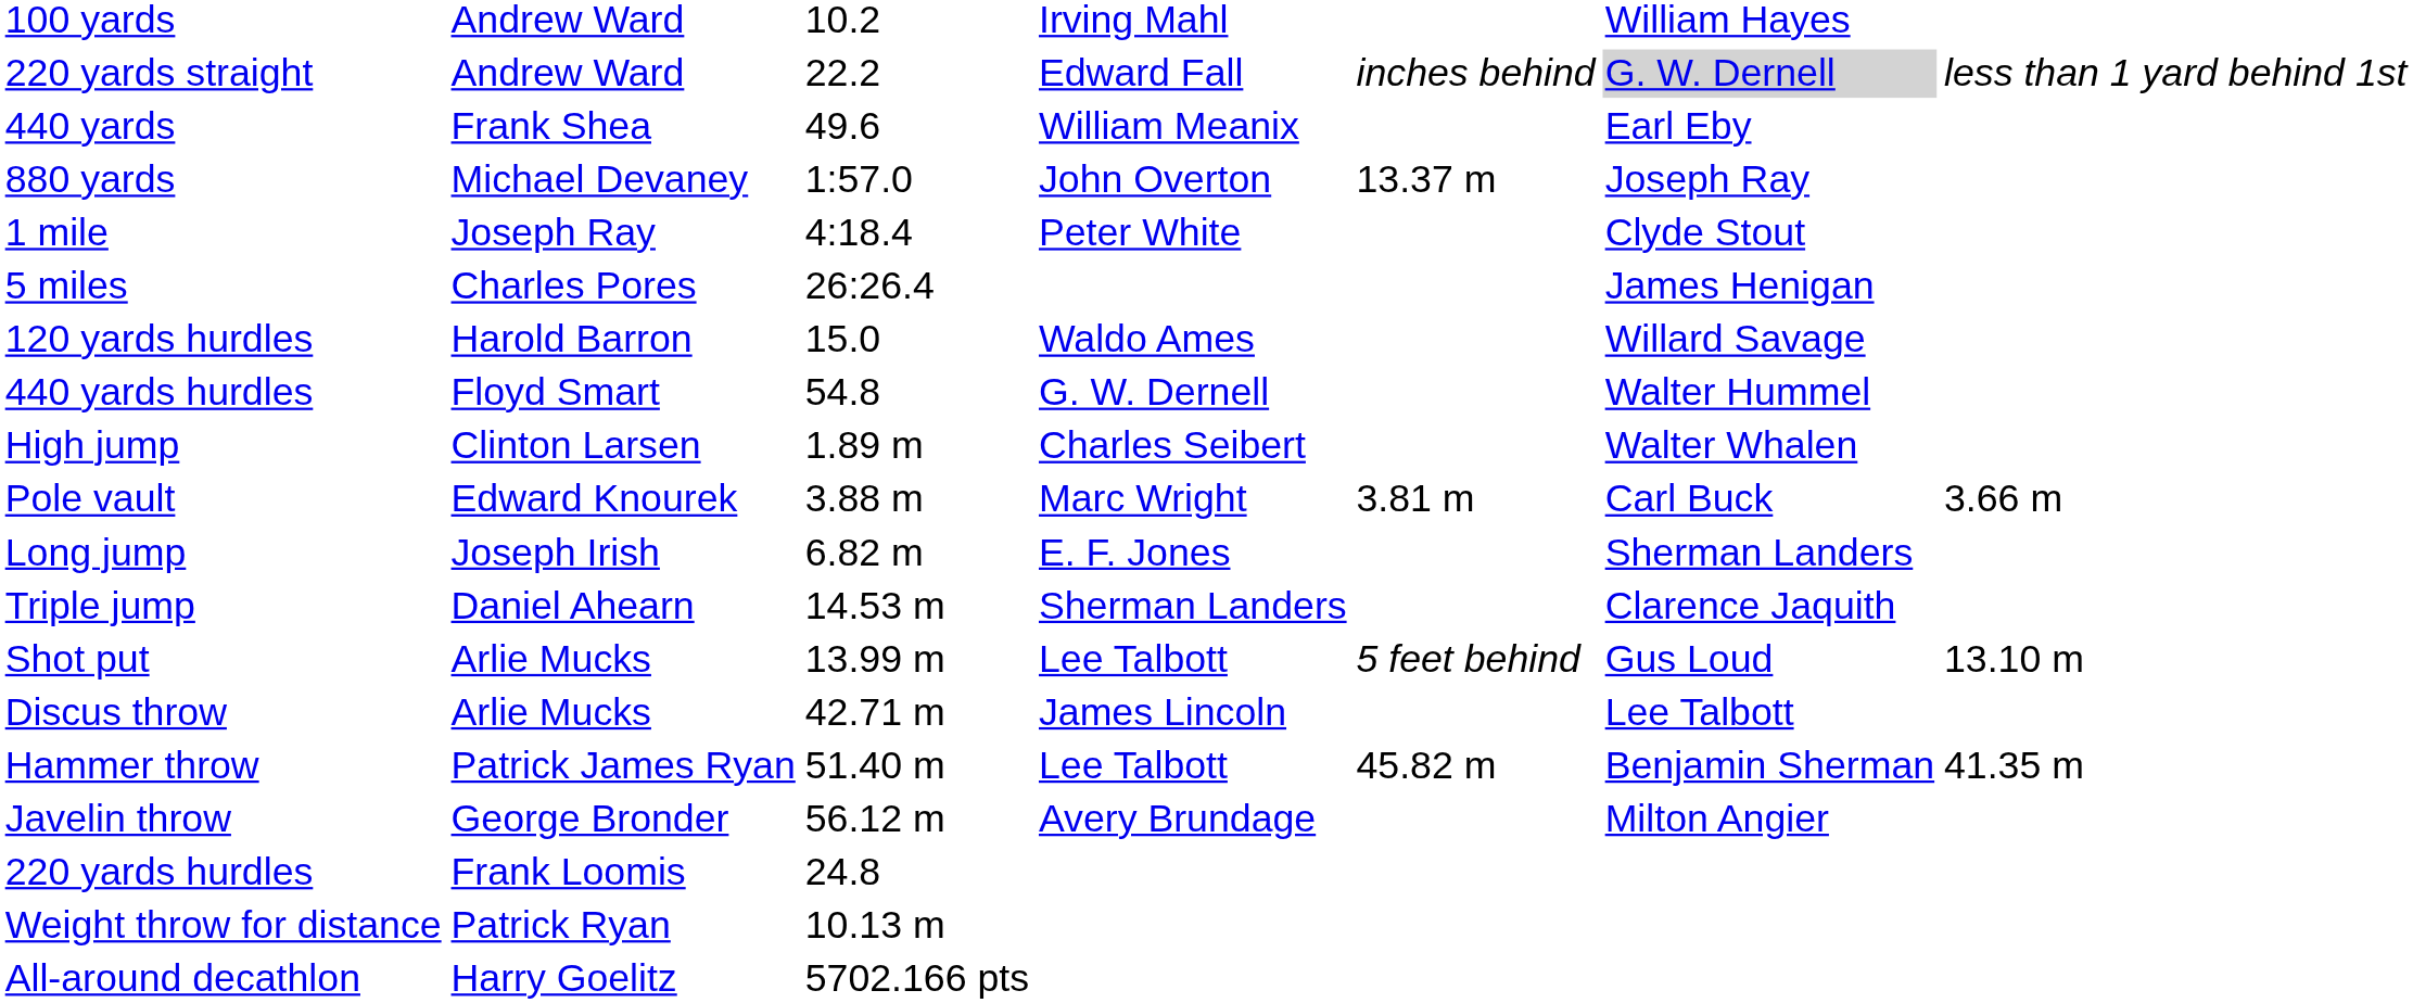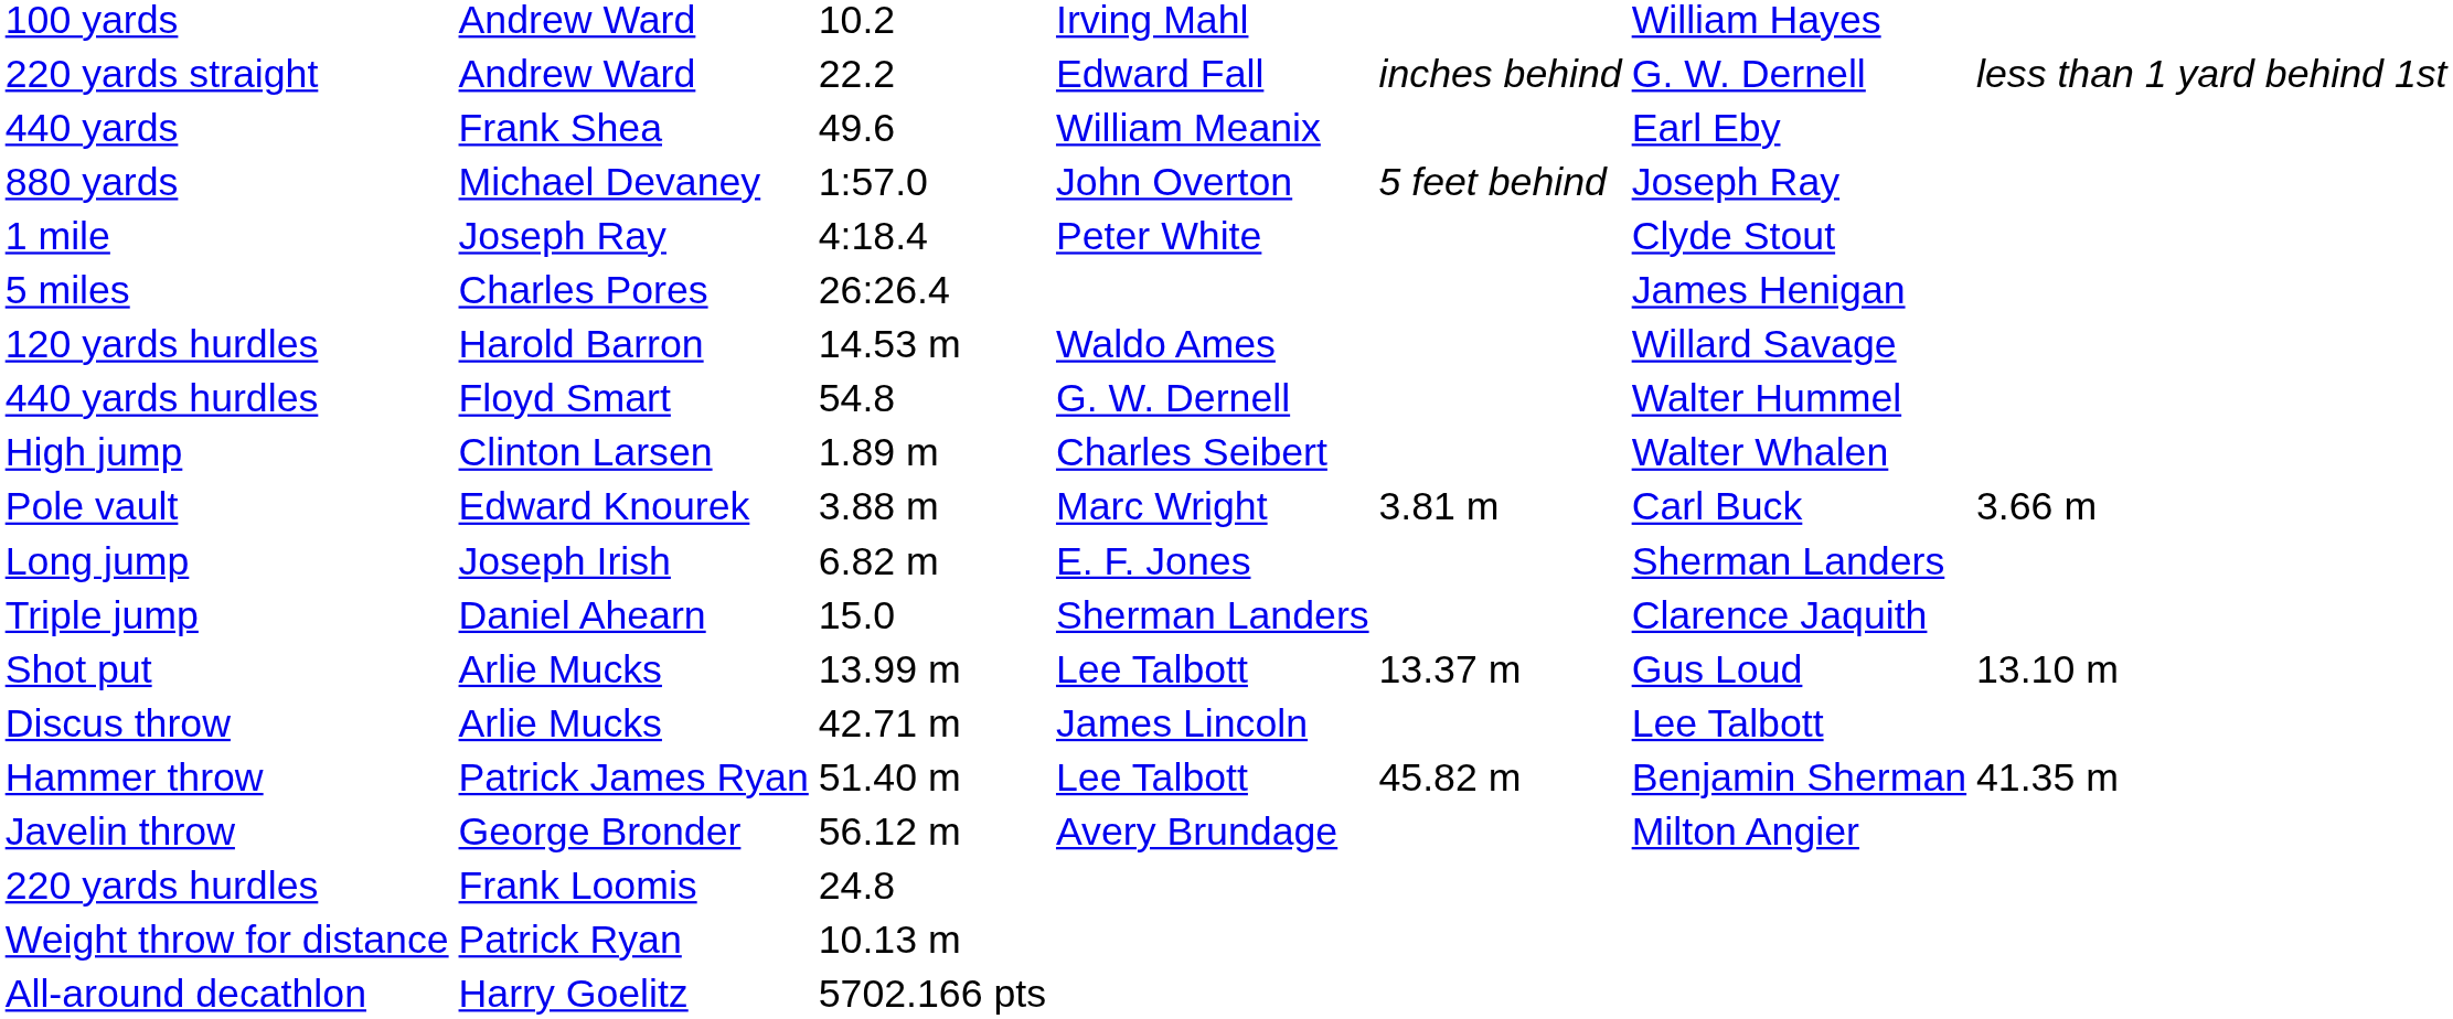220 yards straight | column 6: lightgrey background -> no background
880 yards | column 5: 13.37 m -> 5 feet behind
120 yards hurdles | column 3: 15.0 -> 14.53 m
Triple jump | column 3: 14.53 m -> 15.0
Shot put | column 5: 5 feet behind -> 13.37 m
